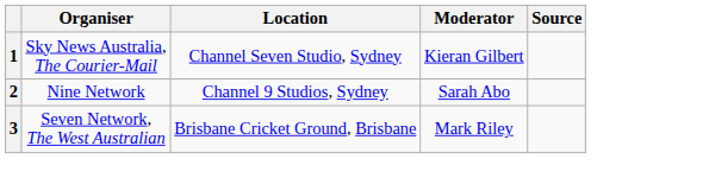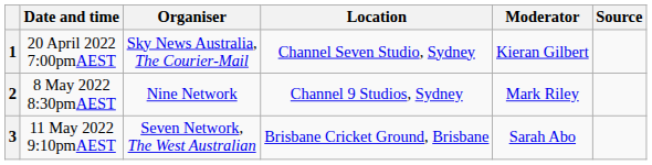+ column: Date and time | 20 April 2022 7:00pmAEST | 8 May 2022 8:30pmAEST | 11 May 2022 9:10pmAEST
2 | Moderator: Sarah Abo -> Mark Riley
3 | Moderator: Mark Riley -> Sarah Abo
